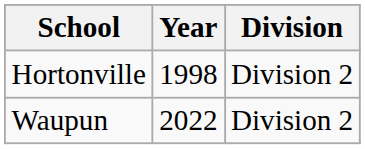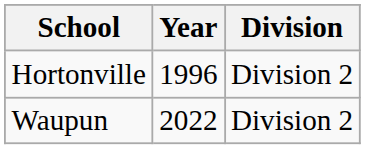Hortonville | Year: 1998 -> 1996
